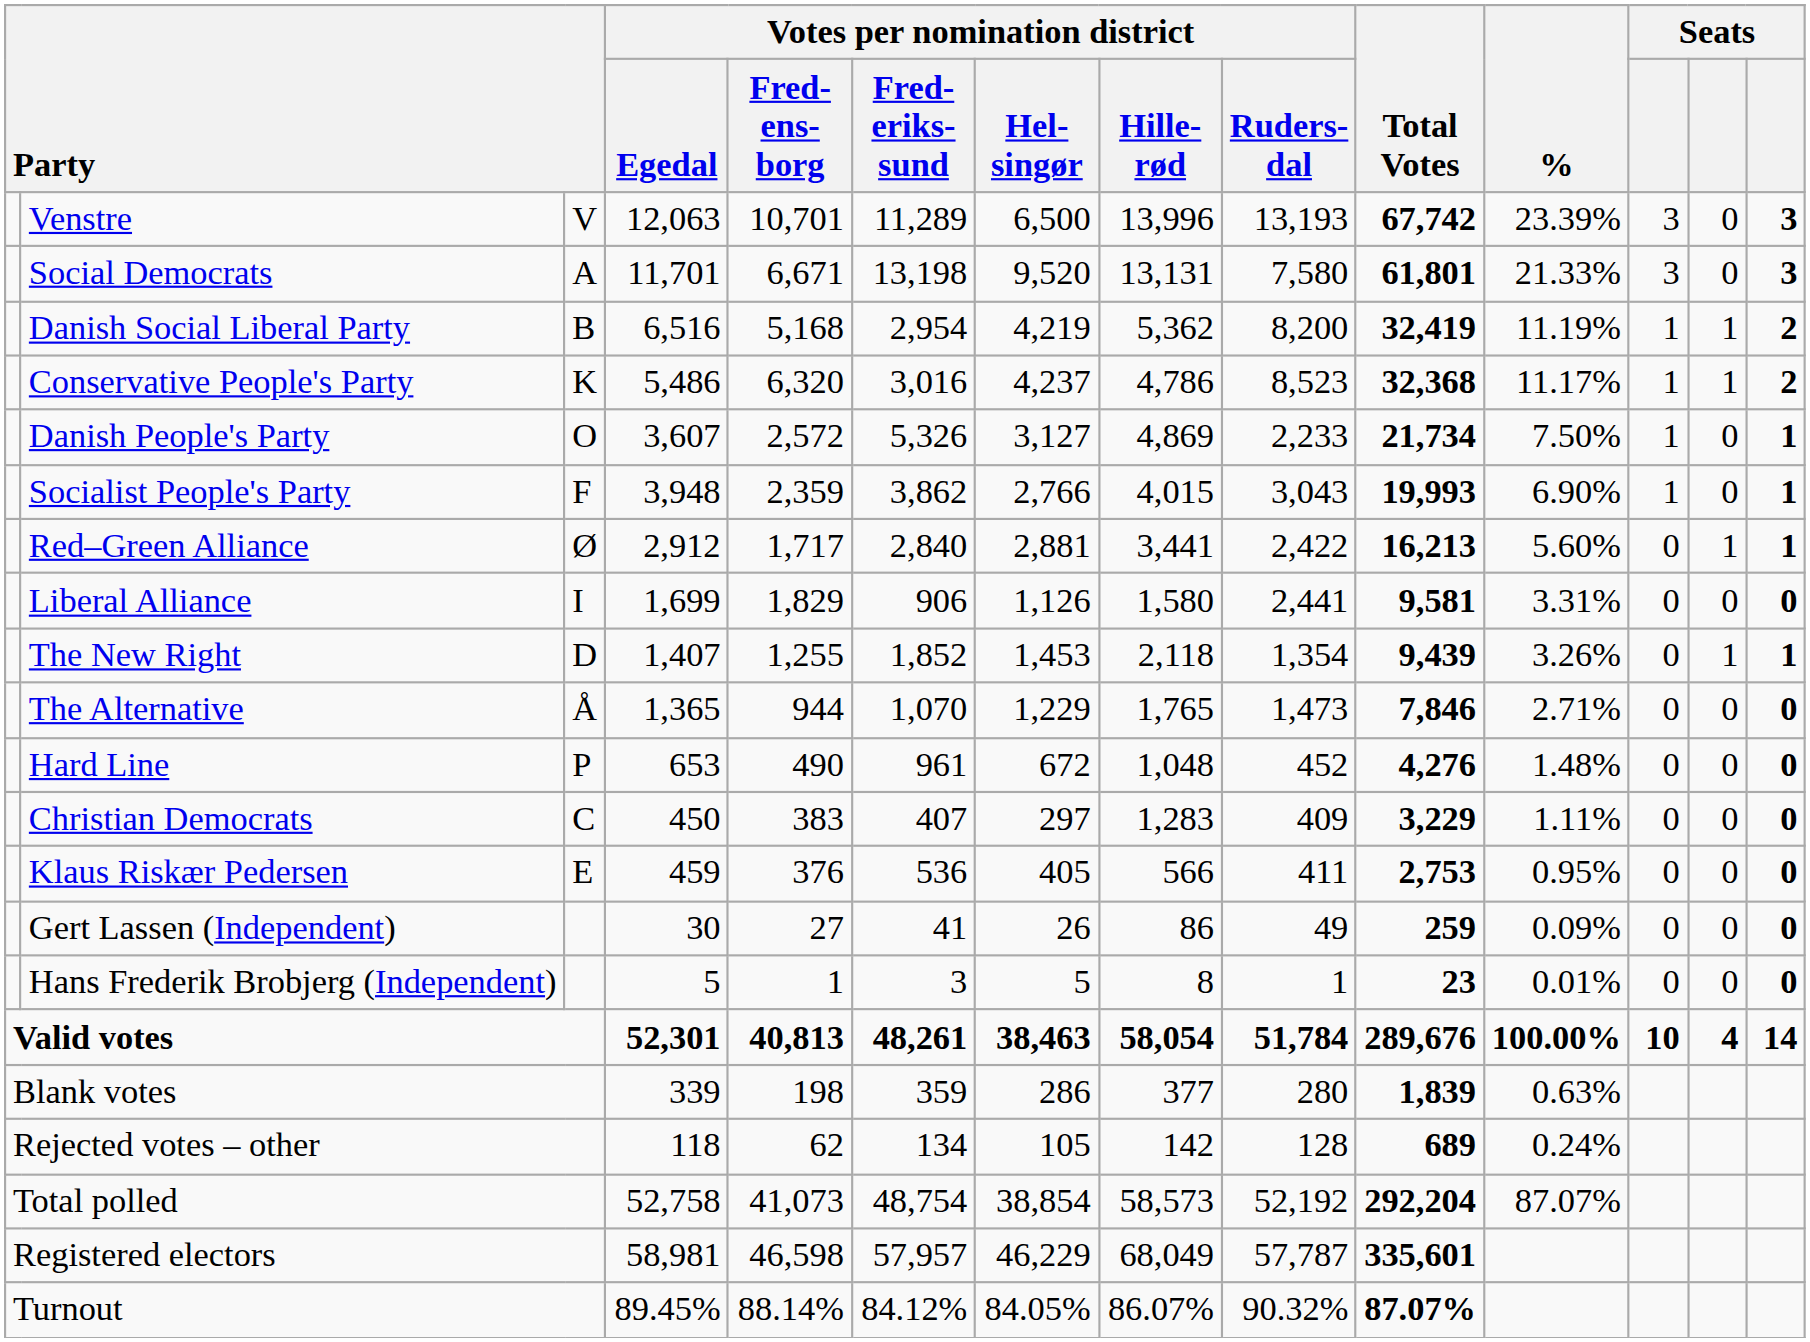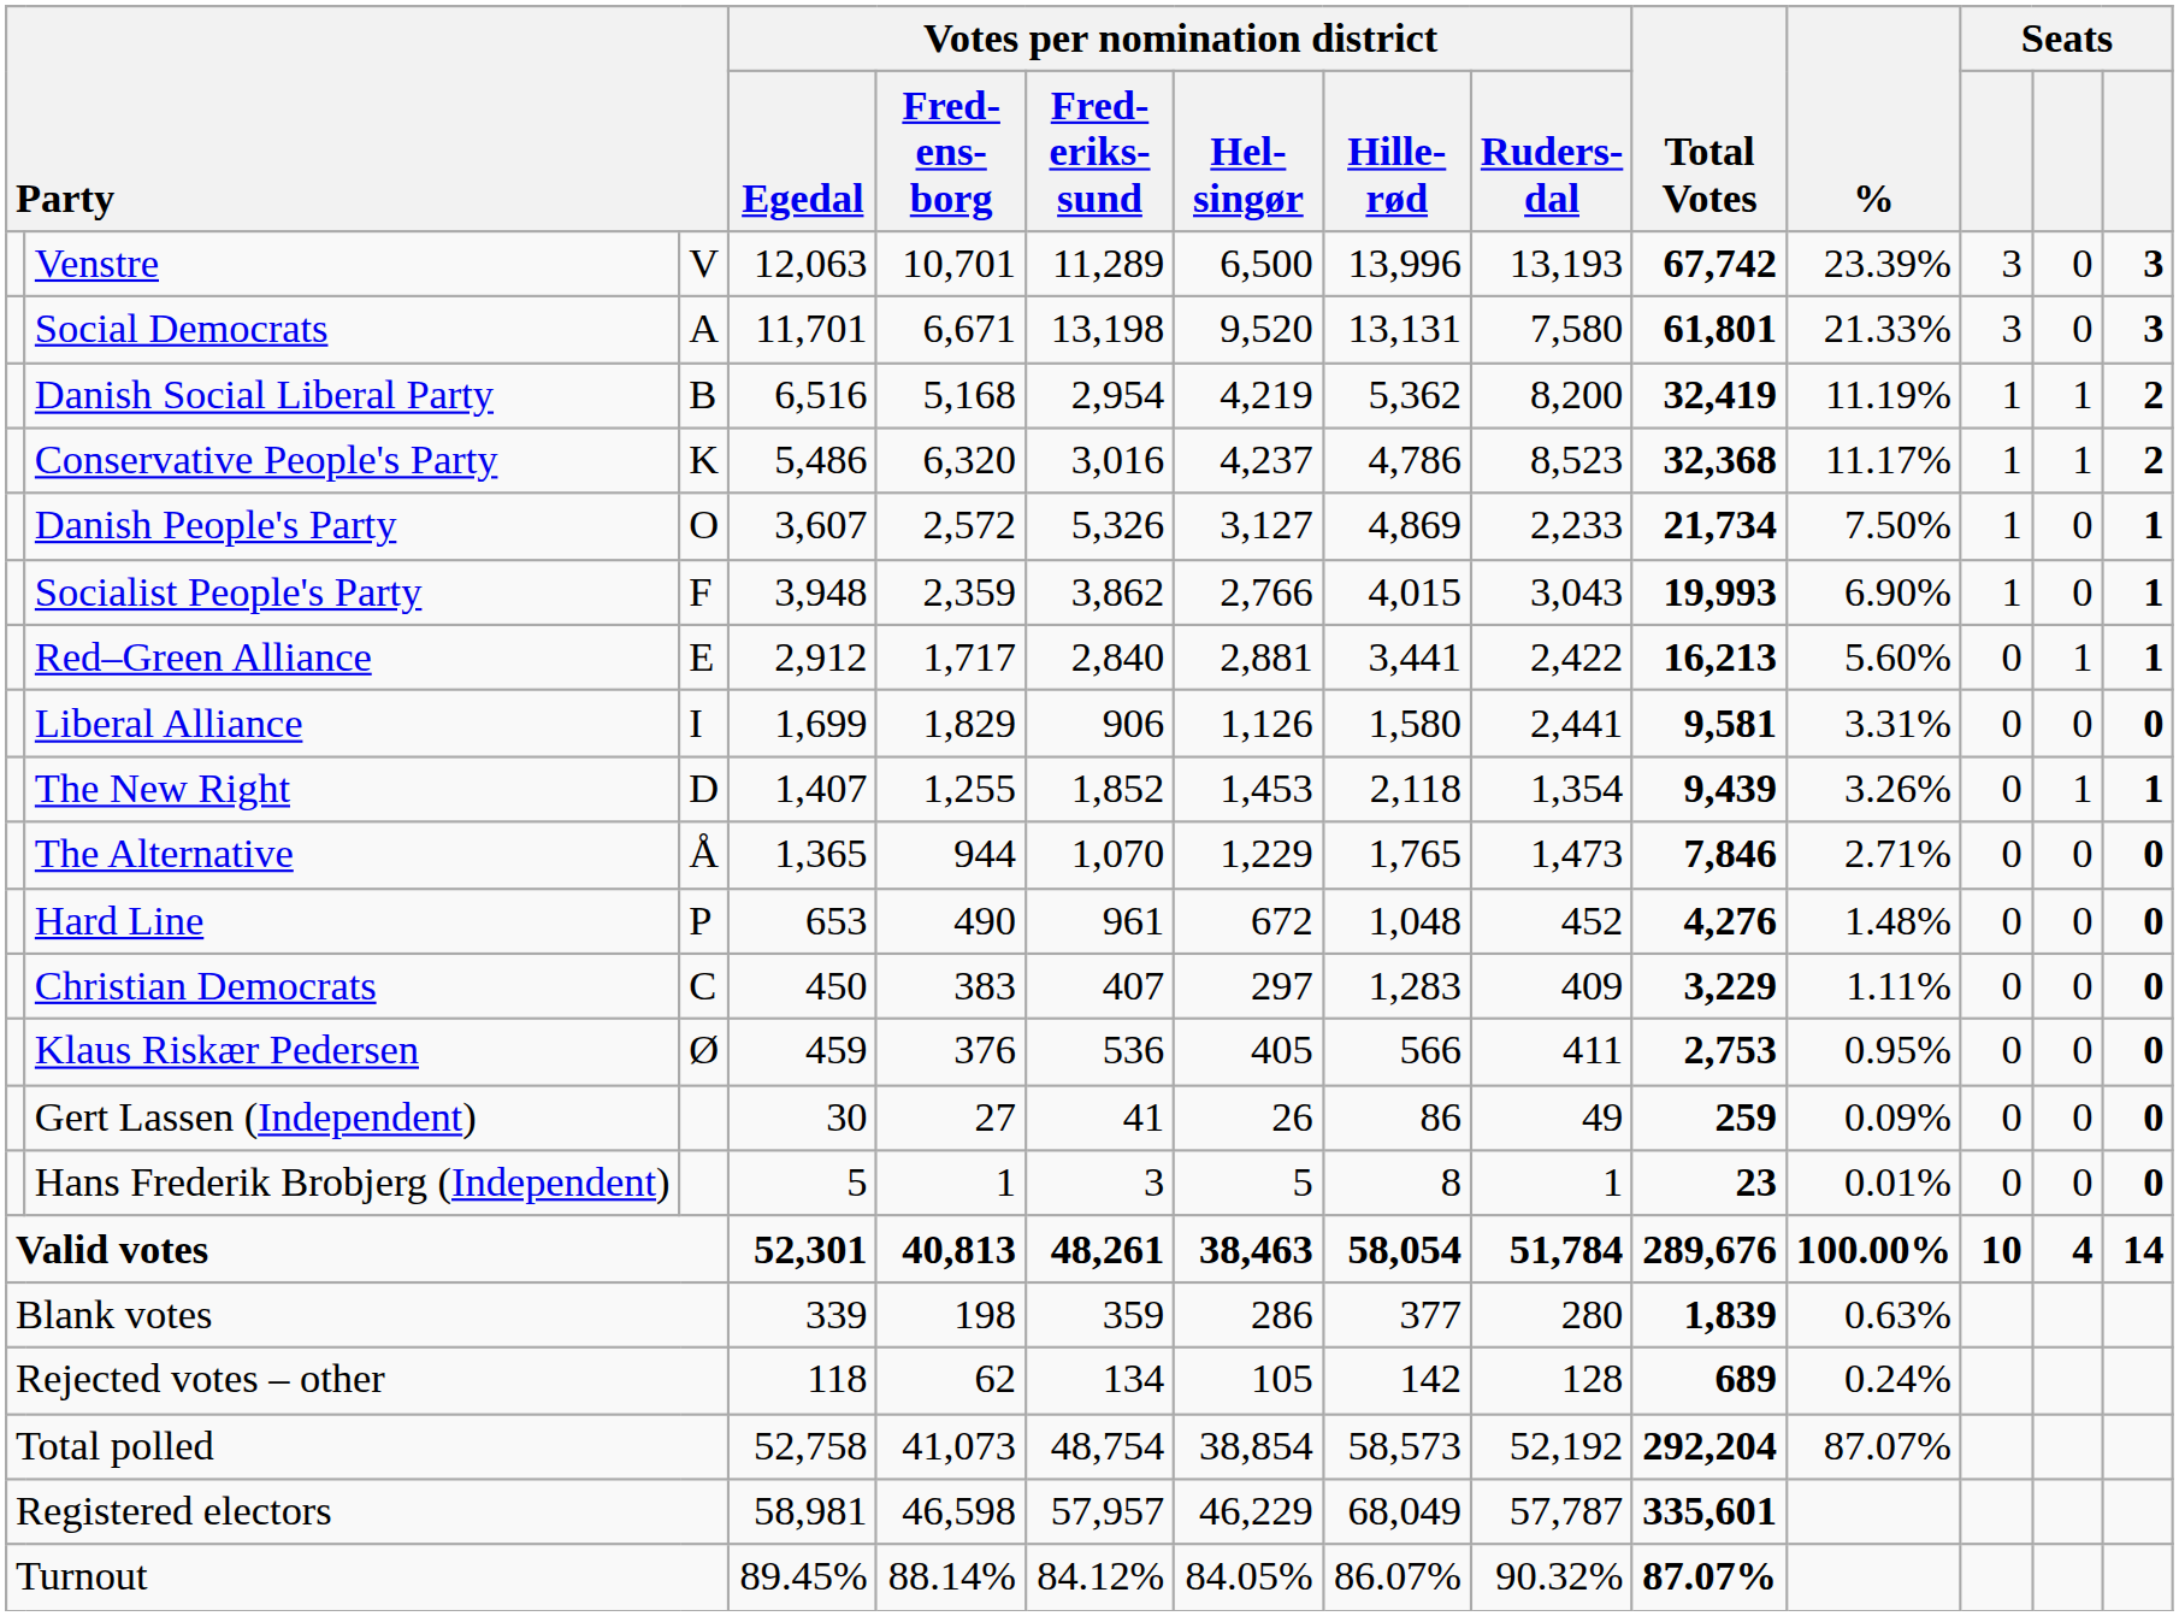Red–Green Alliance | column 3: Ø -> E
Klaus Riskær Pedersen | column 3: E -> Ø
